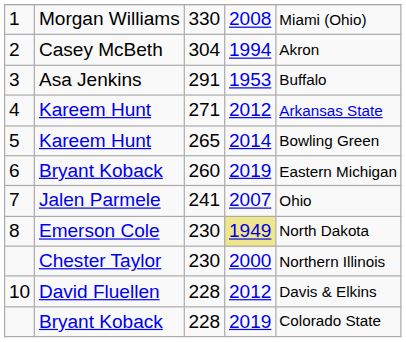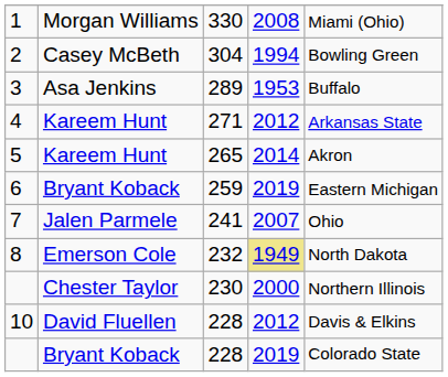2 | column 5: Akron -> Bowling Green
3 | column 3: 291 -> 289
5 | column 5: Bowling Green -> Akron
6 | column 3: 260 -> 259
8 | column 3: 230 -> 232
